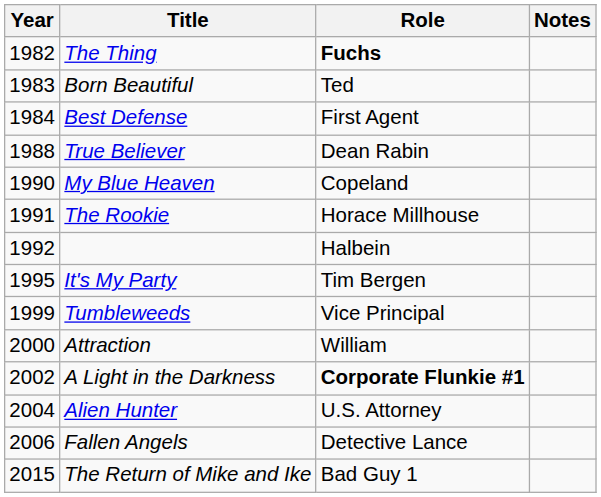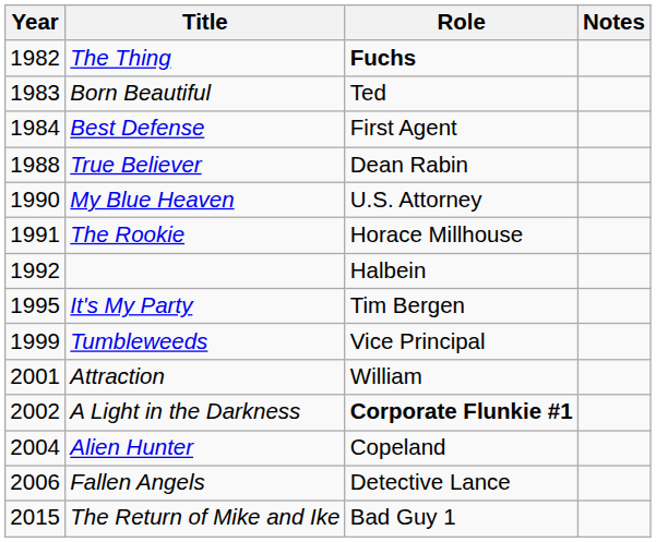My Blue Heaven | Role: Copeland -> U.S. Attorney
Attraction | Year: 2000 -> 2001
Alien Hunter | Role: U.S. Attorney -> Copeland
